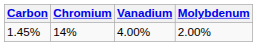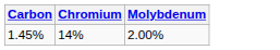- column: Vanadium | 4.00%
